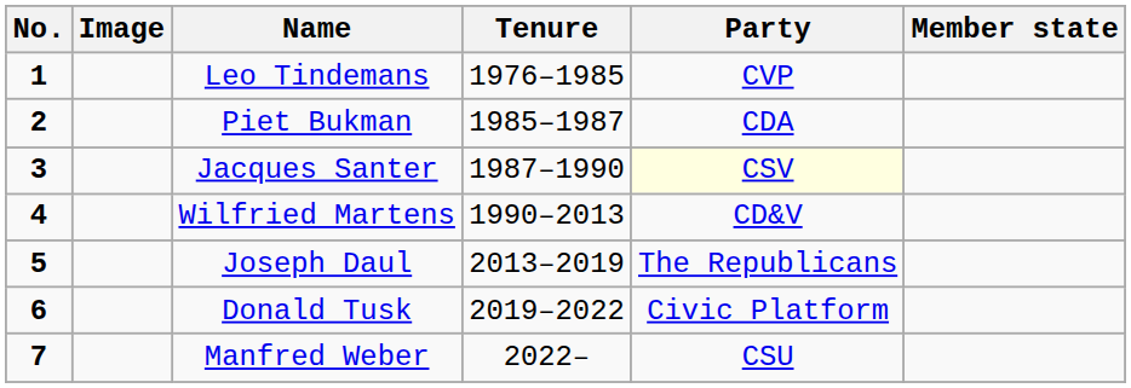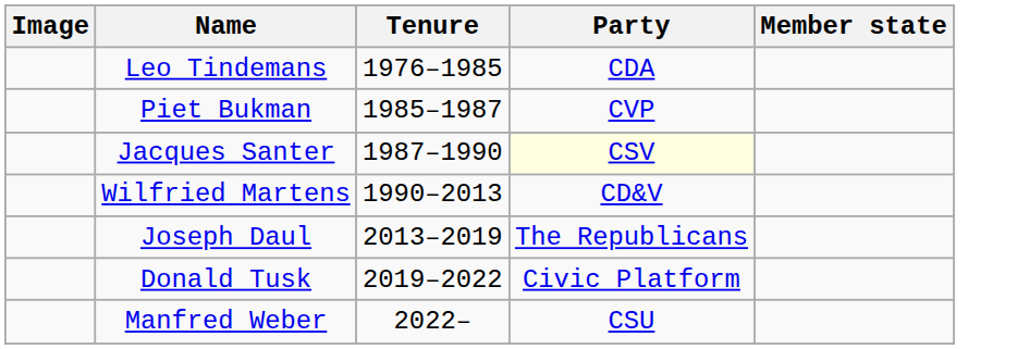- column: No. | 1 | 2 | 3 | 4 | 5 | 6 | 7
Leo Tindemans | Party: CVP -> CDA
Piet Bukman | Party: CDA -> CVP
